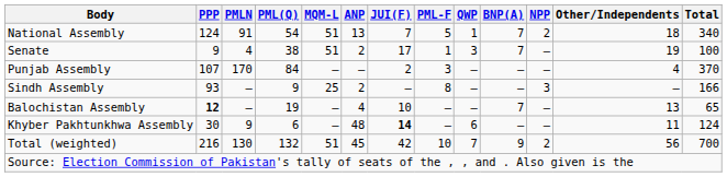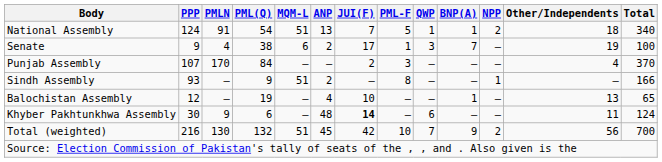National Assembly | BNP(A): 7 -> 1
Senate | MQM-L: 51 -> 6
Sindh Assembly | MQM-L: 25 -> 51
Sindh Assembly | NPP: 3 -> 1
Balochistan Assembly | PPP: bold -> normal
Balochistan Assembly | BNP(A): 7 -> 1
